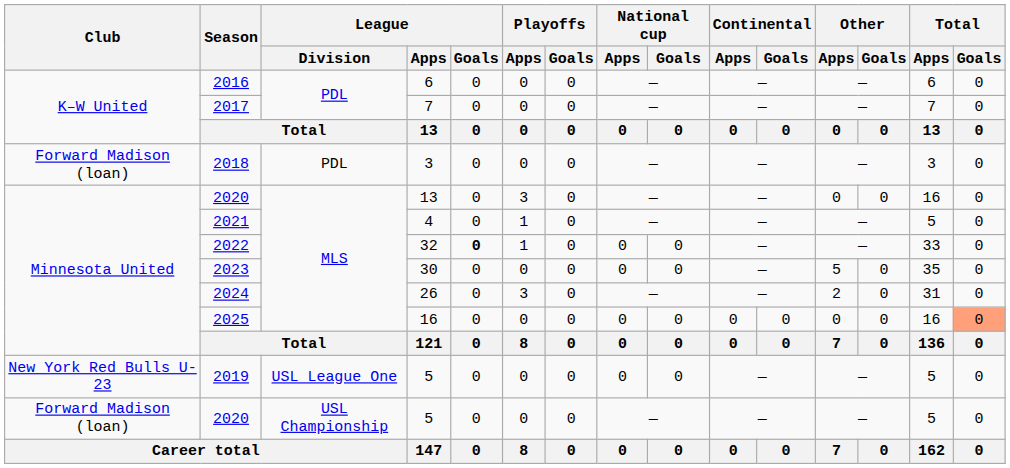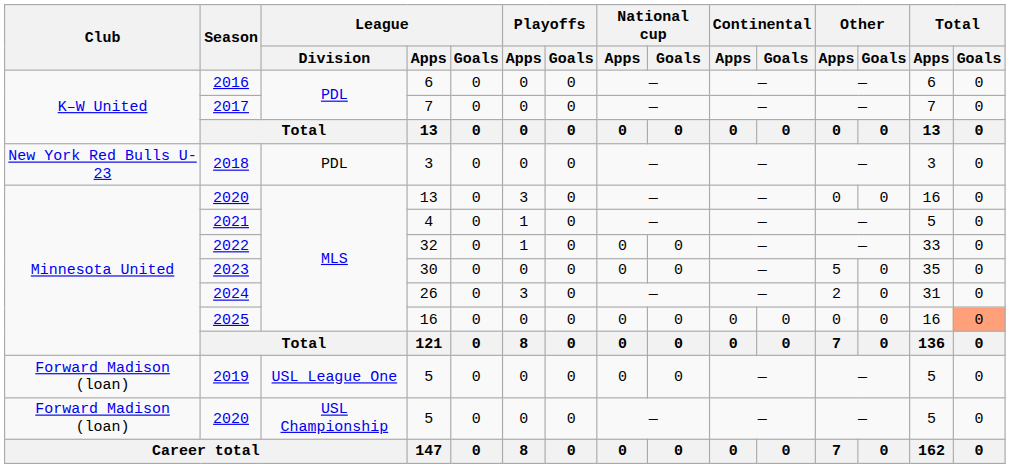2018 | Club: Forward Madison (loan) -> New York Red Bulls U-23
2022 | League / Goals: bold -> normal
2019 | Club: New York Red Bulls U-23 -> Forward Madison (loan)
